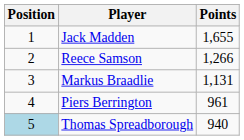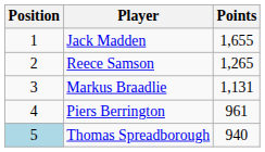Reece Samson | Points: 1,266 -> 1,265
